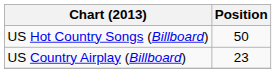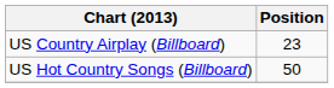rows swapped: US Country Airplay (Billboard) <-> US Hot Country Songs (Billboard)
